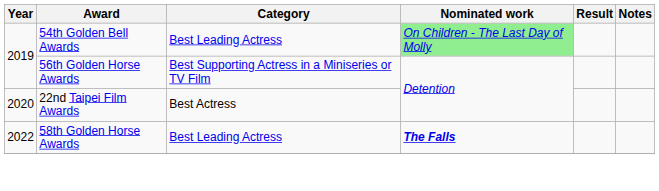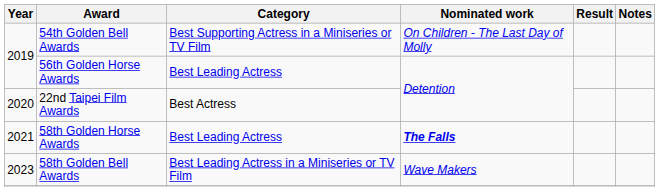54th Golden Bell Awards | Category: Best Leading Actress -> Best Supporting Actress in a Miniseries or TV Film
54th Golden Bell Awards | Nominated work: lightgreen background -> no background
56th Golden Horse Awards | Category: Best Supporting Actress in a Miniseries or TV Film -> Best Leading Actress
58th Golden Horse Awards | Year: 2022 -> 2021
+ row: 2023 | 58th Golden Bell Awards | Best Leading Actress in a Miniseries or TV Film | Wave Makers
